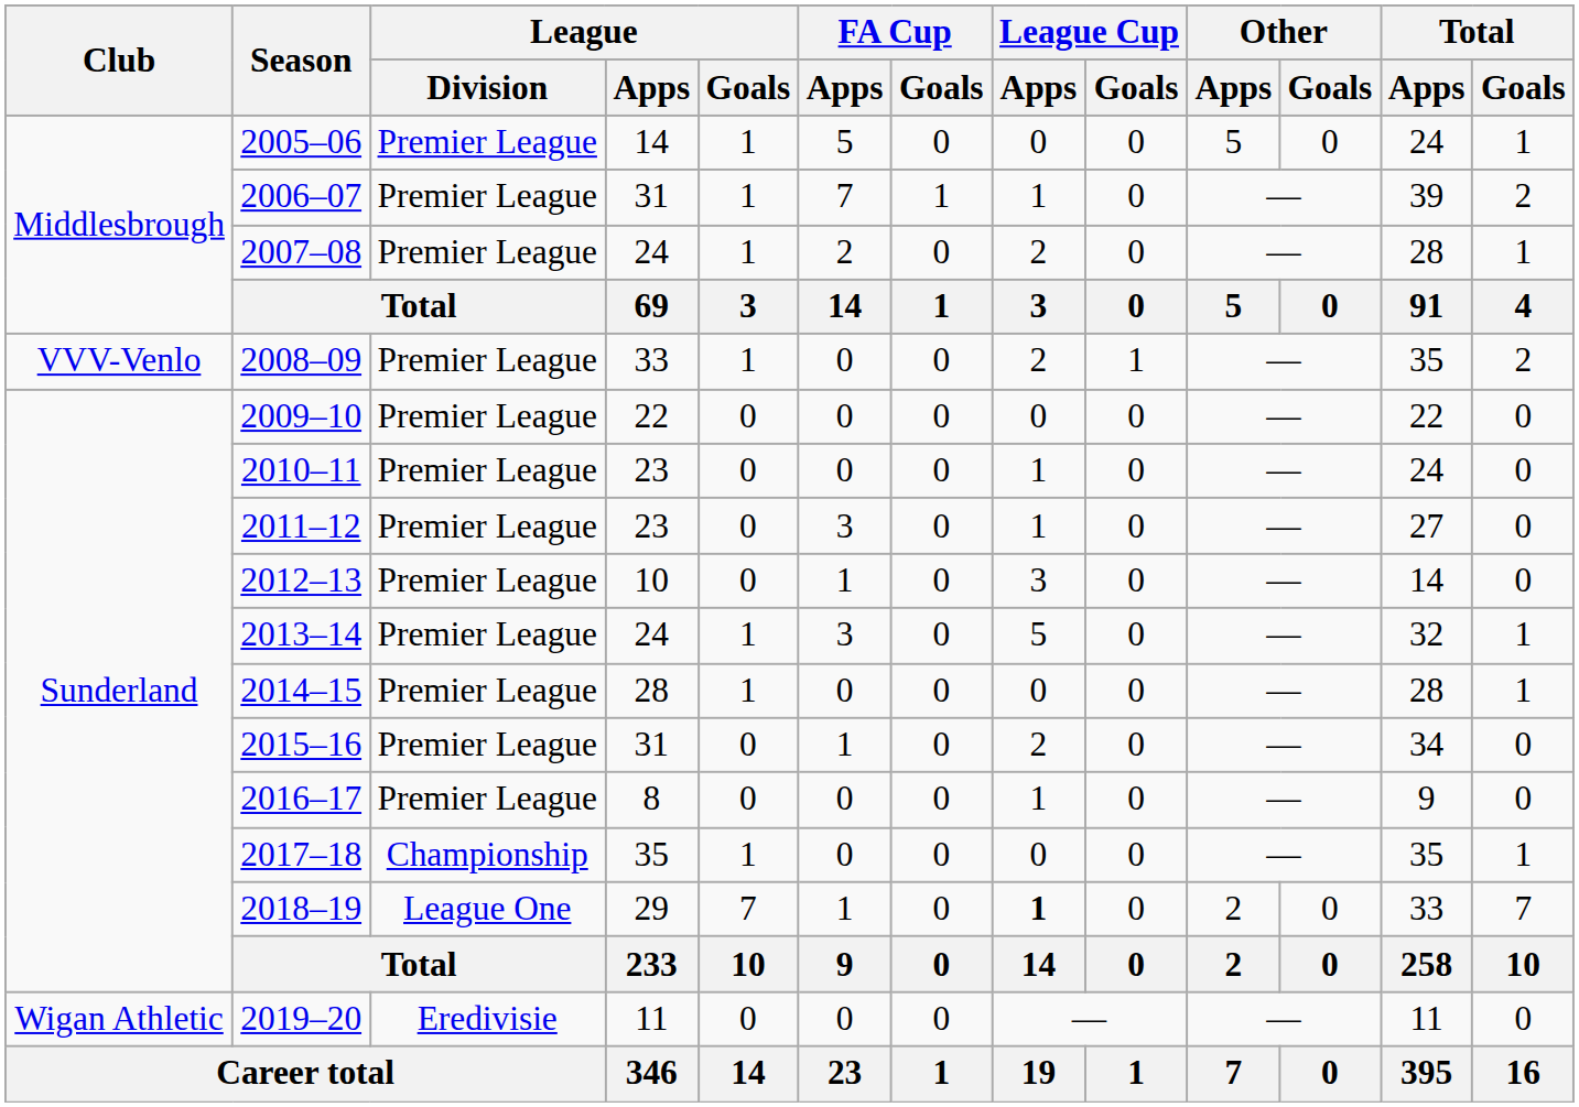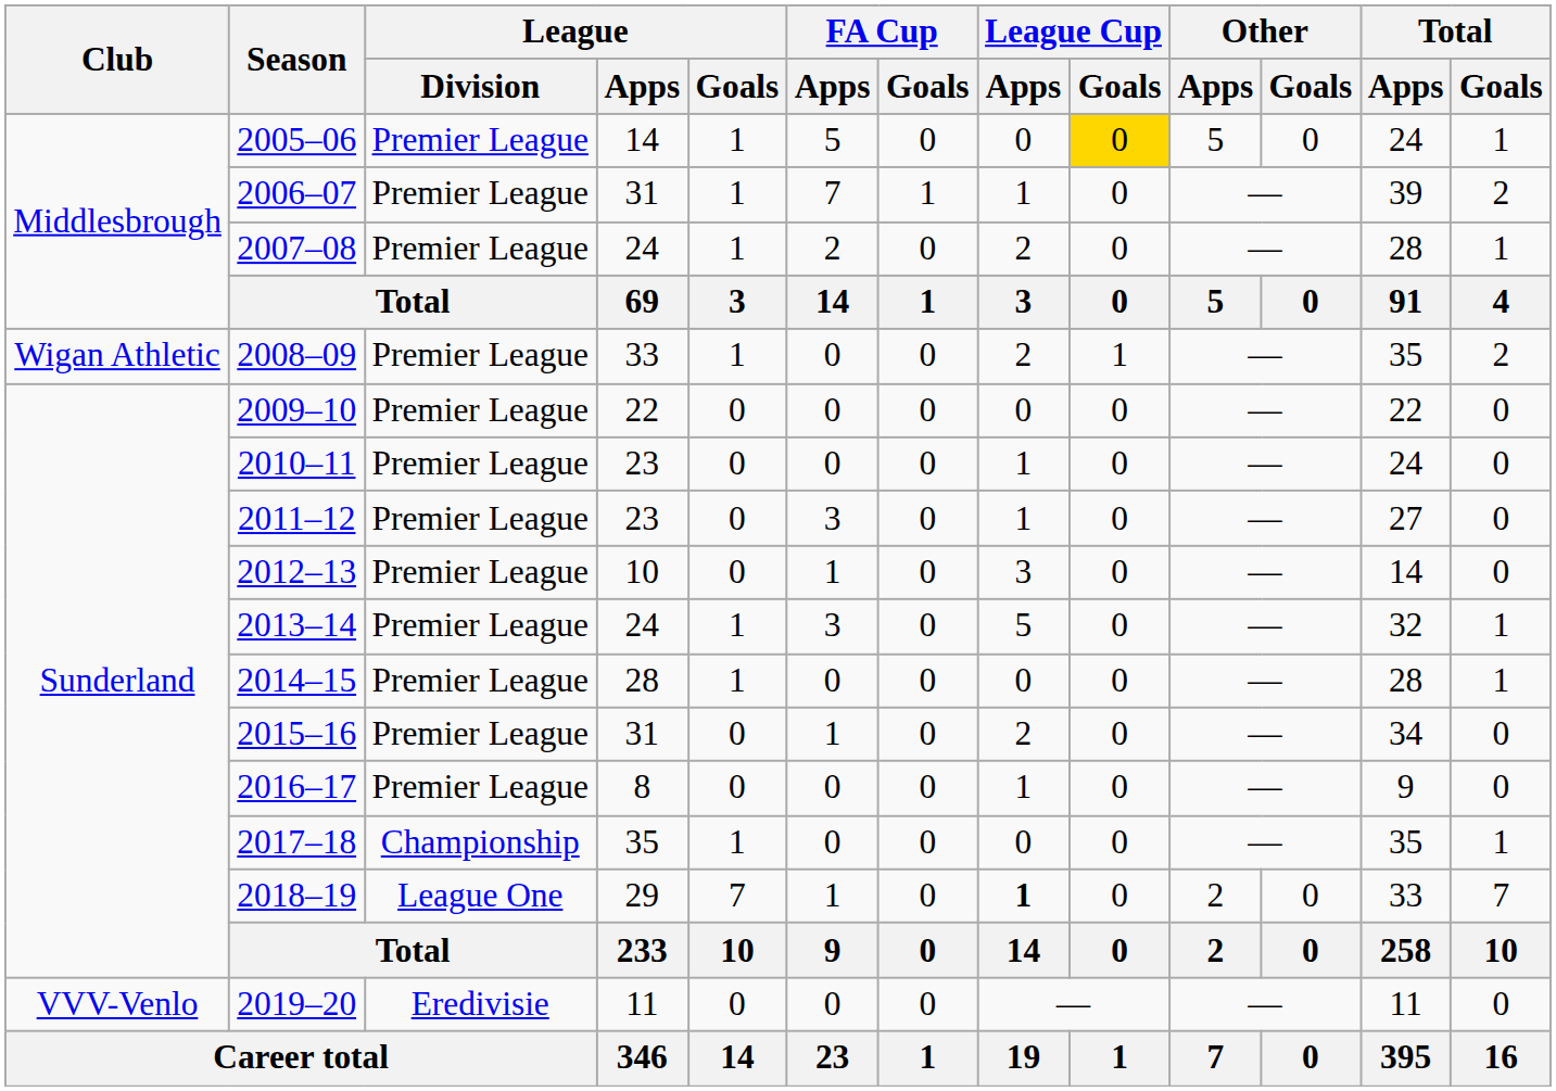2005–06 | League Cup / Goals: no background -> gold background
2008–09 | Club: VVV-Venlo -> Wigan Athletic
2019–20 | Club: Wigan Athletic -> VVV-Venlo
